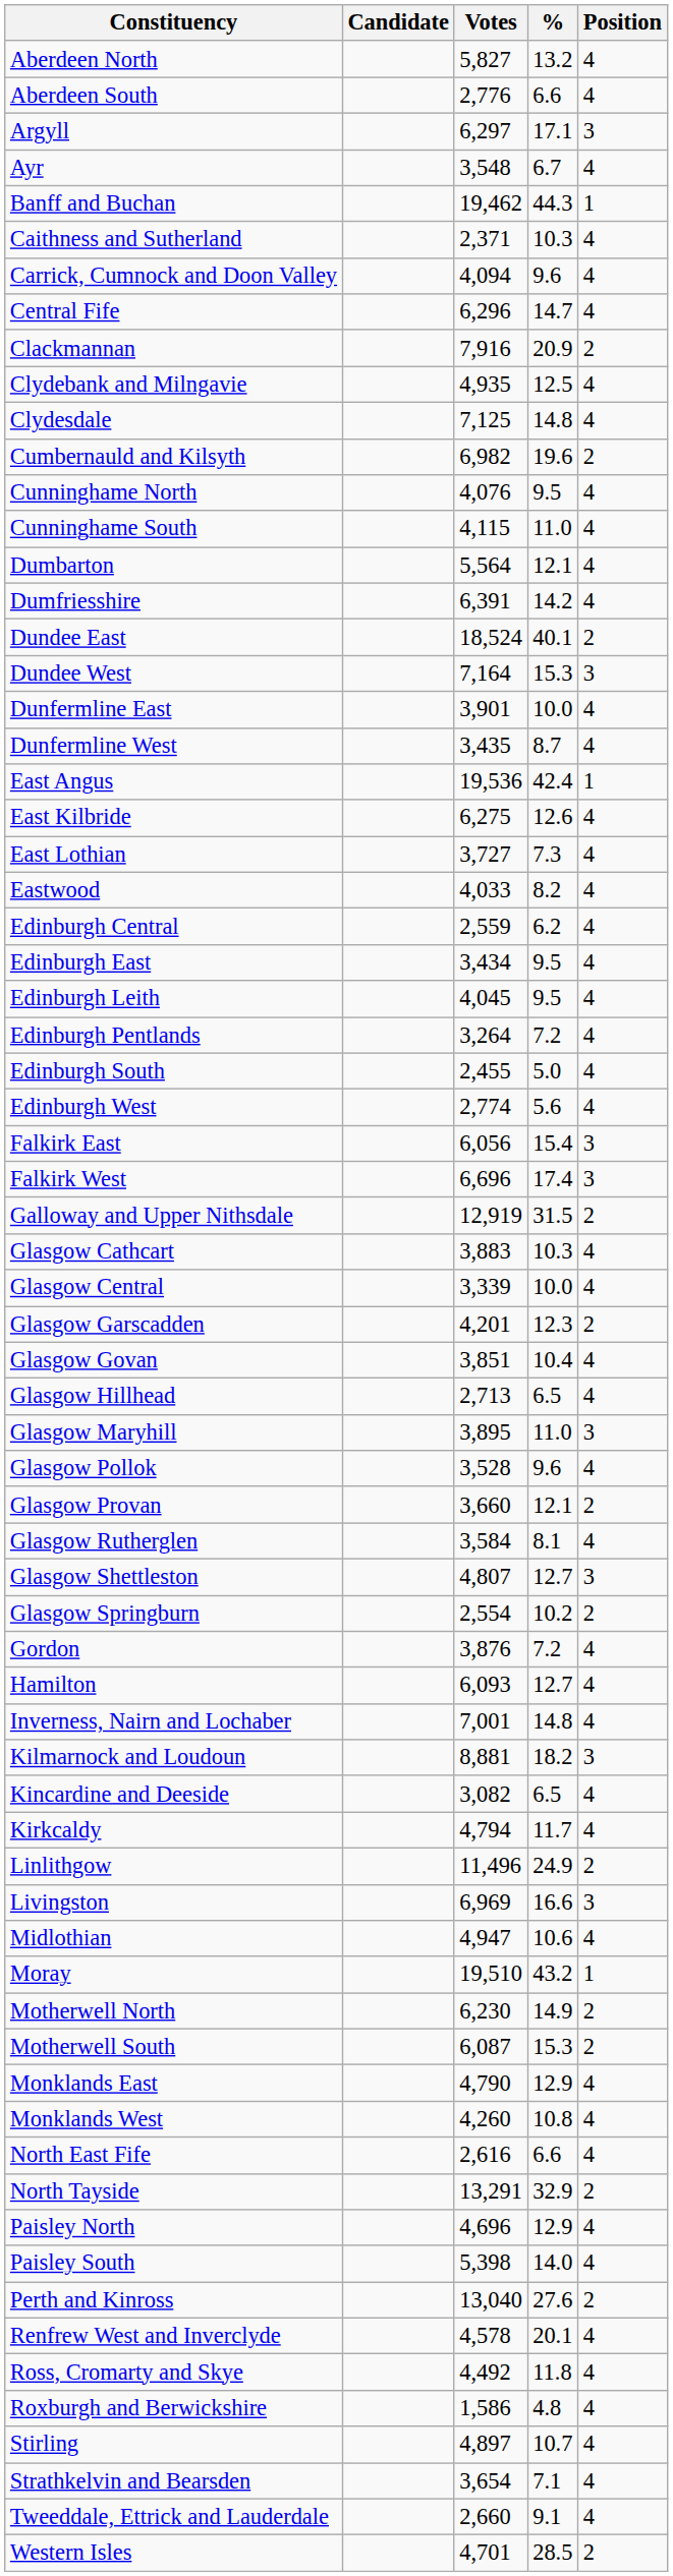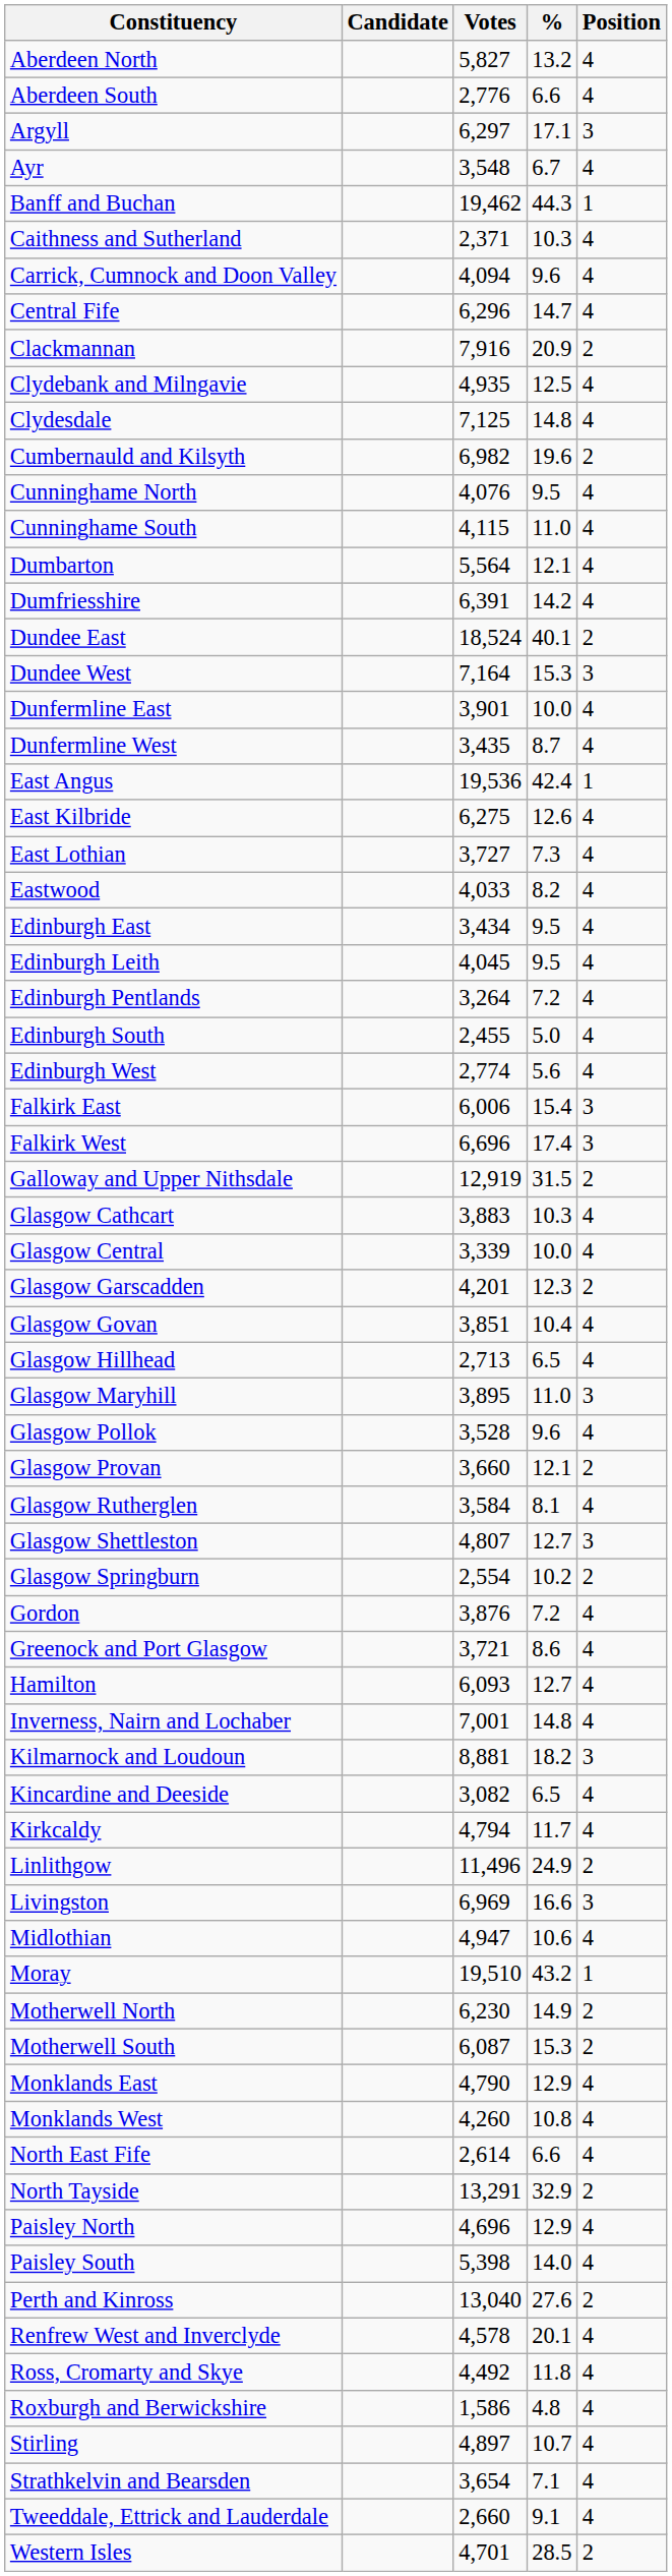- row: Edinburgh Central | 2,559 | 6.2 | 4
Falkirk East | Votes: 6,056 -> 6,006
+ row: Greenock and Port Glasgow | 3,721 | 8.6 | 4
North East Fife | Votes: 2,616 -> 2,614
